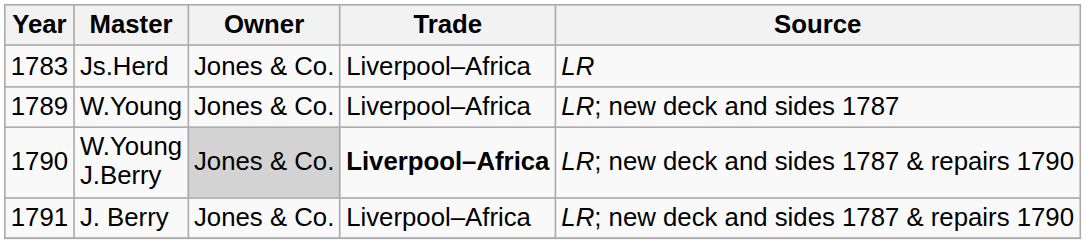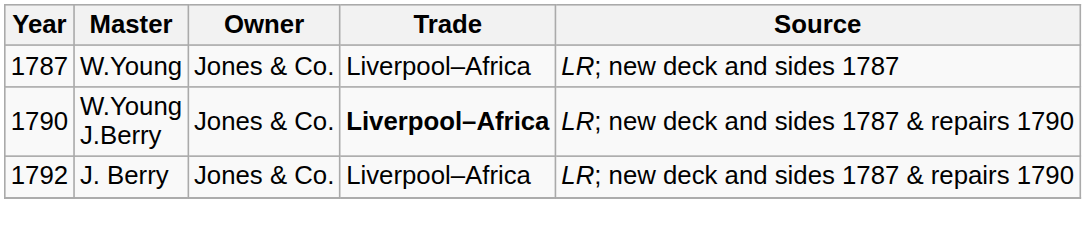- row: 1783 | Js.Herd | Jones & Co. | Liverpool–Africa | LR
W.Young | Year: 1789 -> 1787
W.Young J.Berry | Owner: lightgrey background -> no background
J. Berry | Year: 1791 -> 1792
